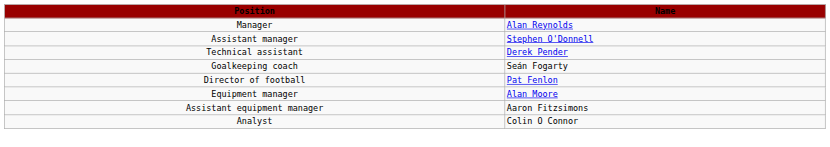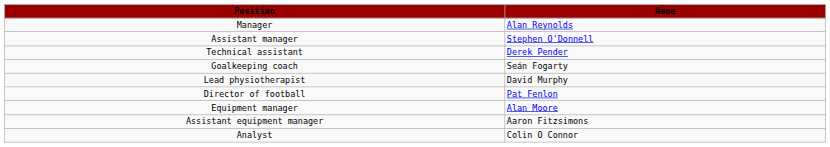+ row: Lead physiotherapist | David Murphy
